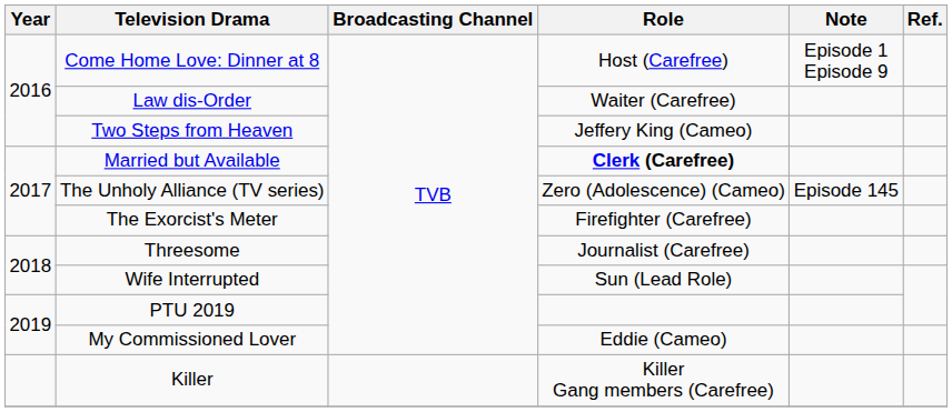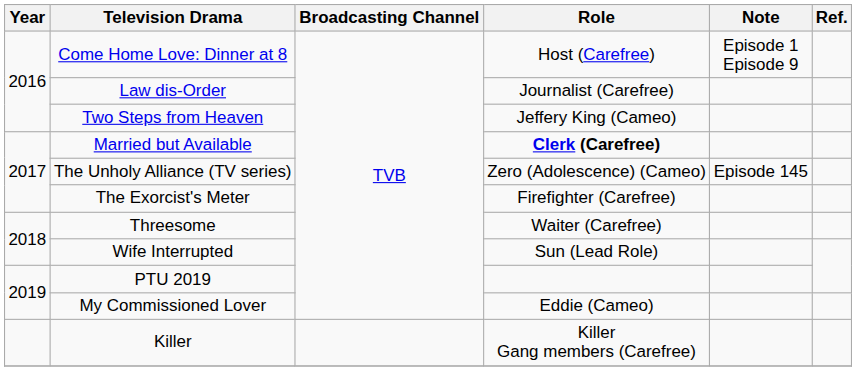Law dis-Order | Role: Waiter (Carefree) -> Journalist (Carefree)
Threesome | Role: Journalist (Carefree) -> Waiter (Carefree)
